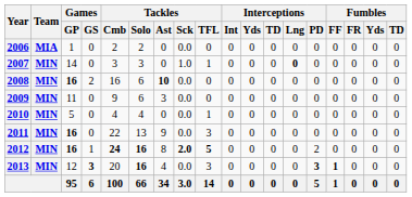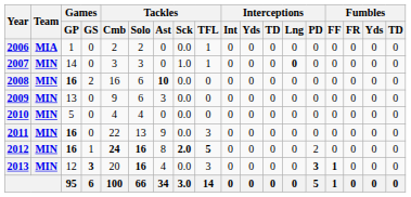2006 | Tackles / TFL: 0 -> 1
2009 | Games / GP: 11 -> 13
2010 | Tackles / TFL: 1 -> 0
